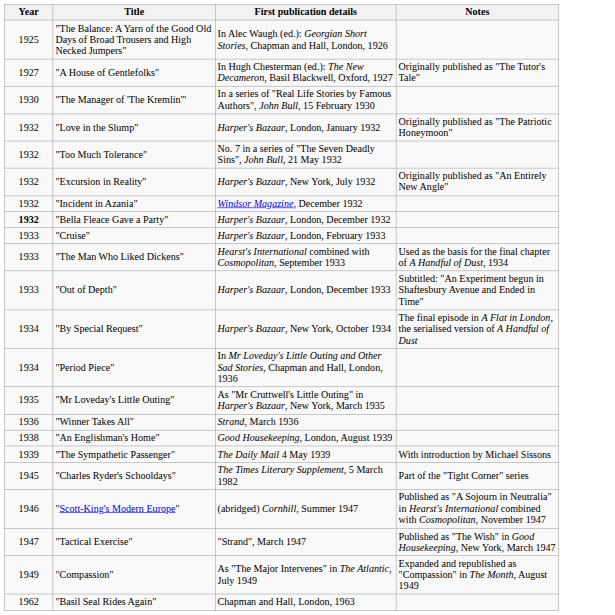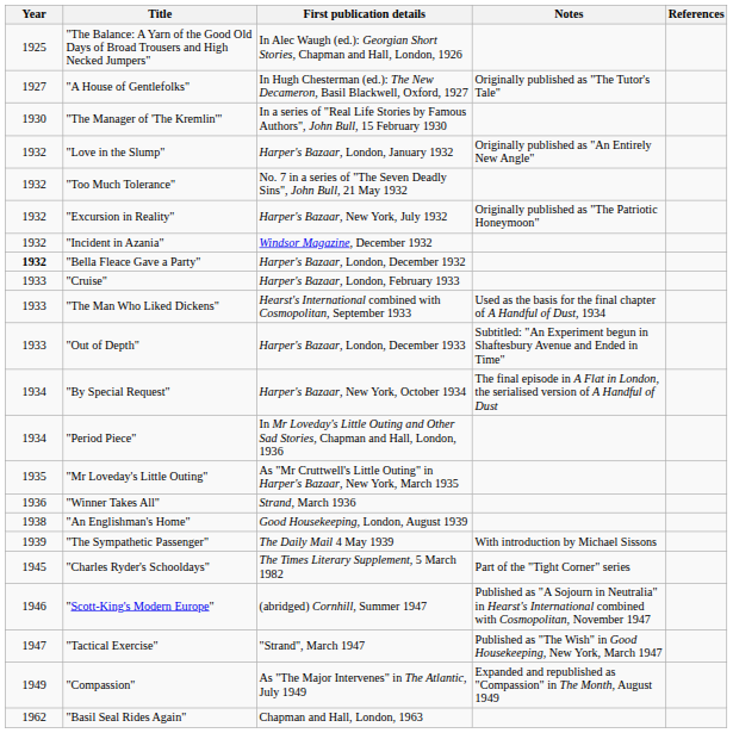+ column: References
"Love in the Slump" | Notes: Originally published as "The Patriotic Honeymoon" -> Originally published as "An Entirely New Angle"
"Excursion in Reality" | Notes: Originally published as "An Entirely New Angle" -> Originally published as "The Patriotic Honeymoon"
